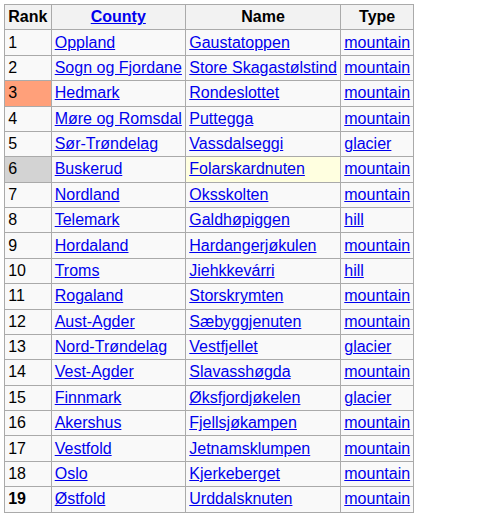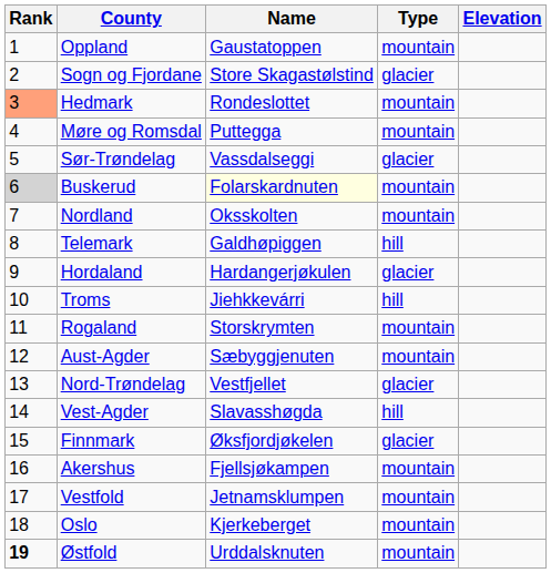+ column: Elevation
Sogn og Fjordane | Type: mountain -> glacier
Hordaland | Type: mountain -> glacier
Vest-Agder | Type: mountain -> hill
